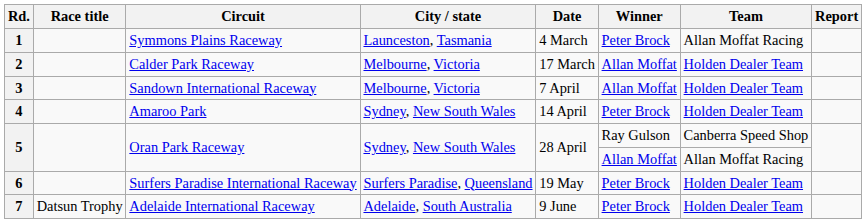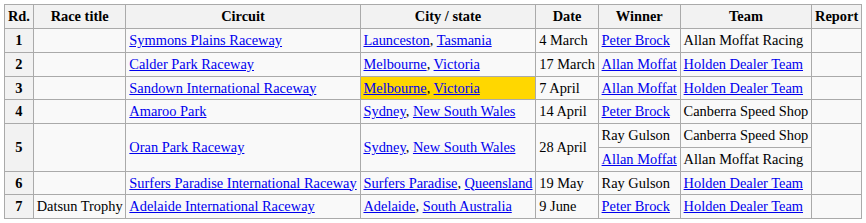3 | City / state: no background -> gold background
4 | Team: Holden Dealer Team -> Canberra Speed Shop
6 | Winner: Peter Brock -> Ray Gulson
